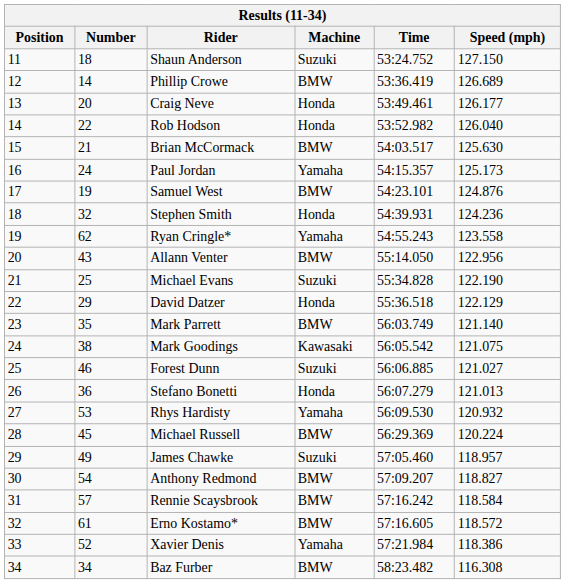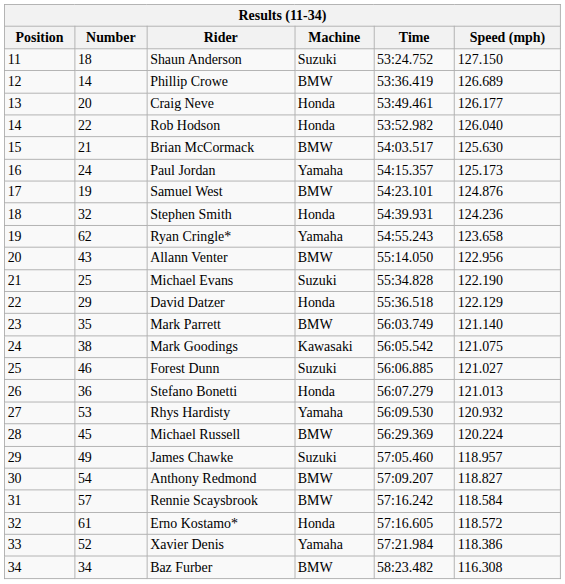Ryan Cringle* | Speed (mph): 123.558 -> 123.658
Erno Kostamo* | Machine: BMW -> Honda
